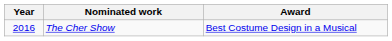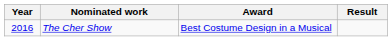+ column: Result
